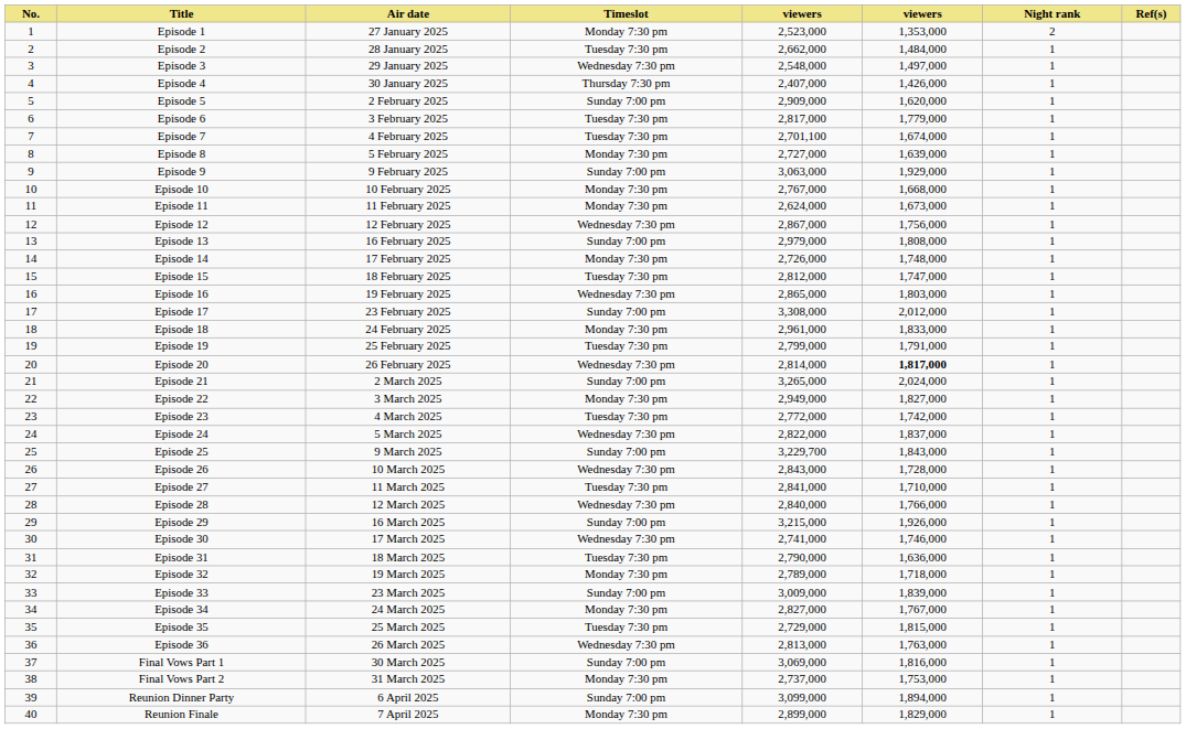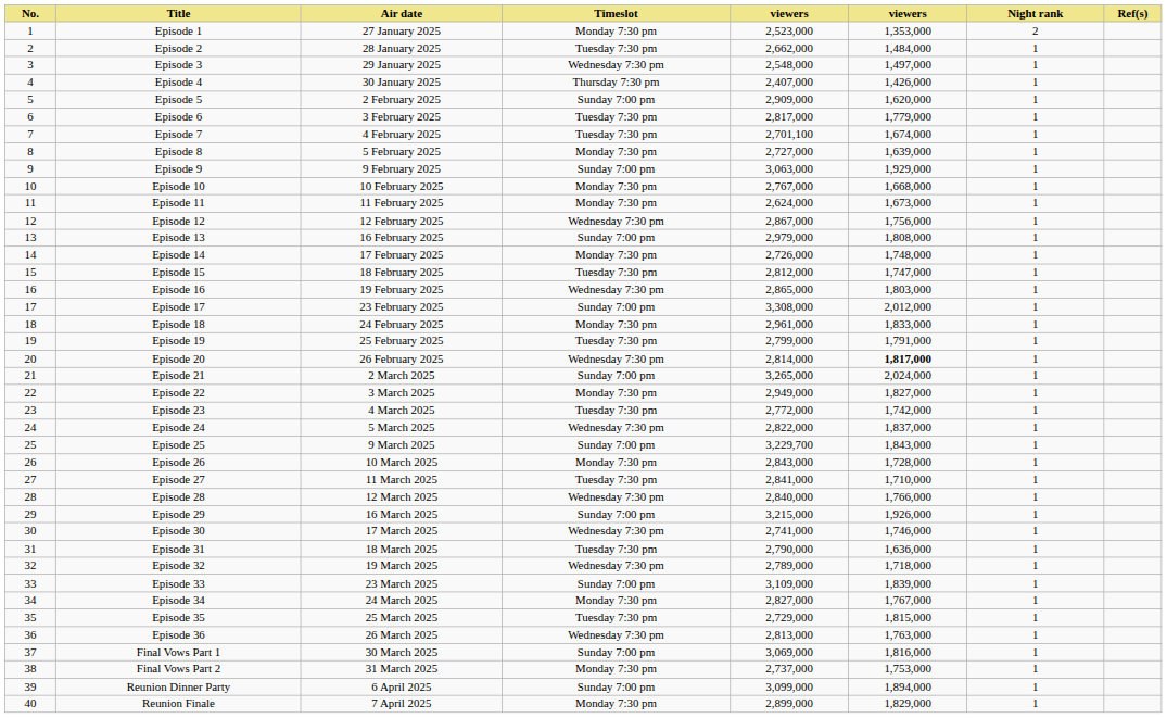Episode 26 | Timeslot: Wednesday 7:30 pm -> Monday 7:30 pm
Episode 32 | Timeslot: Monday 7:30 pm -> Wednesday 7:30 pm
Episode 33 | column 5: 3,009,000 -> 3,109,000
